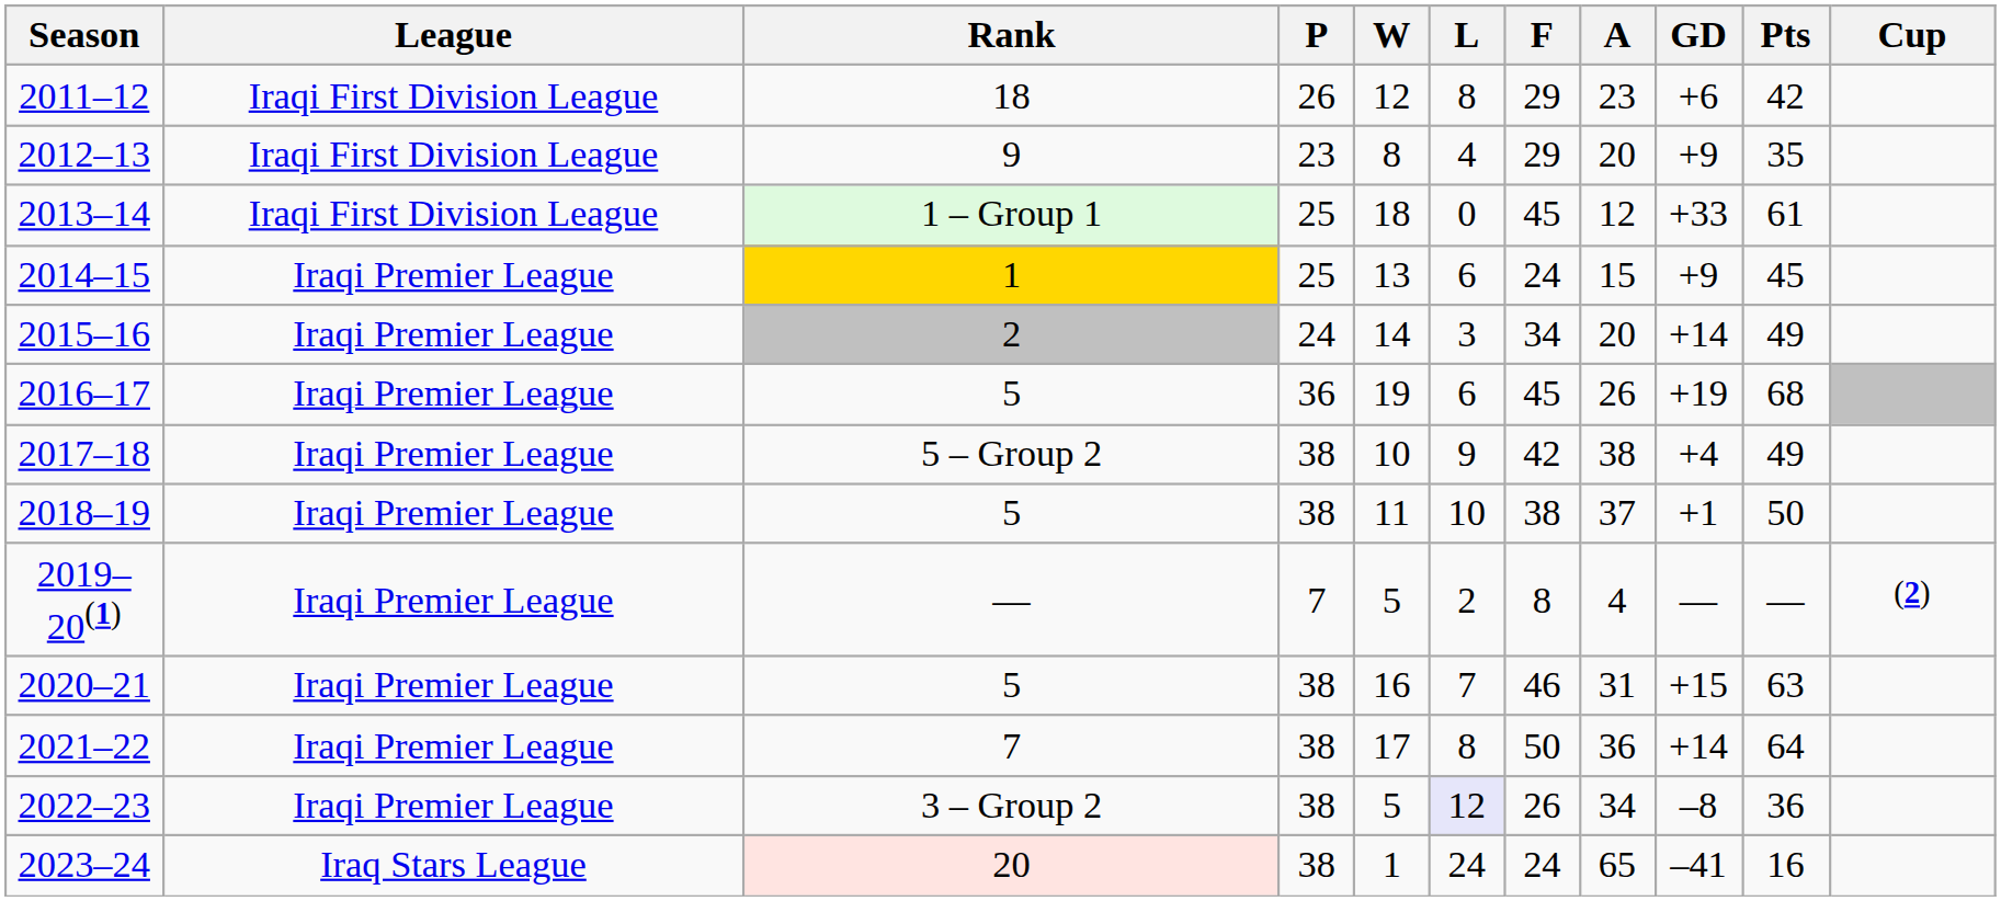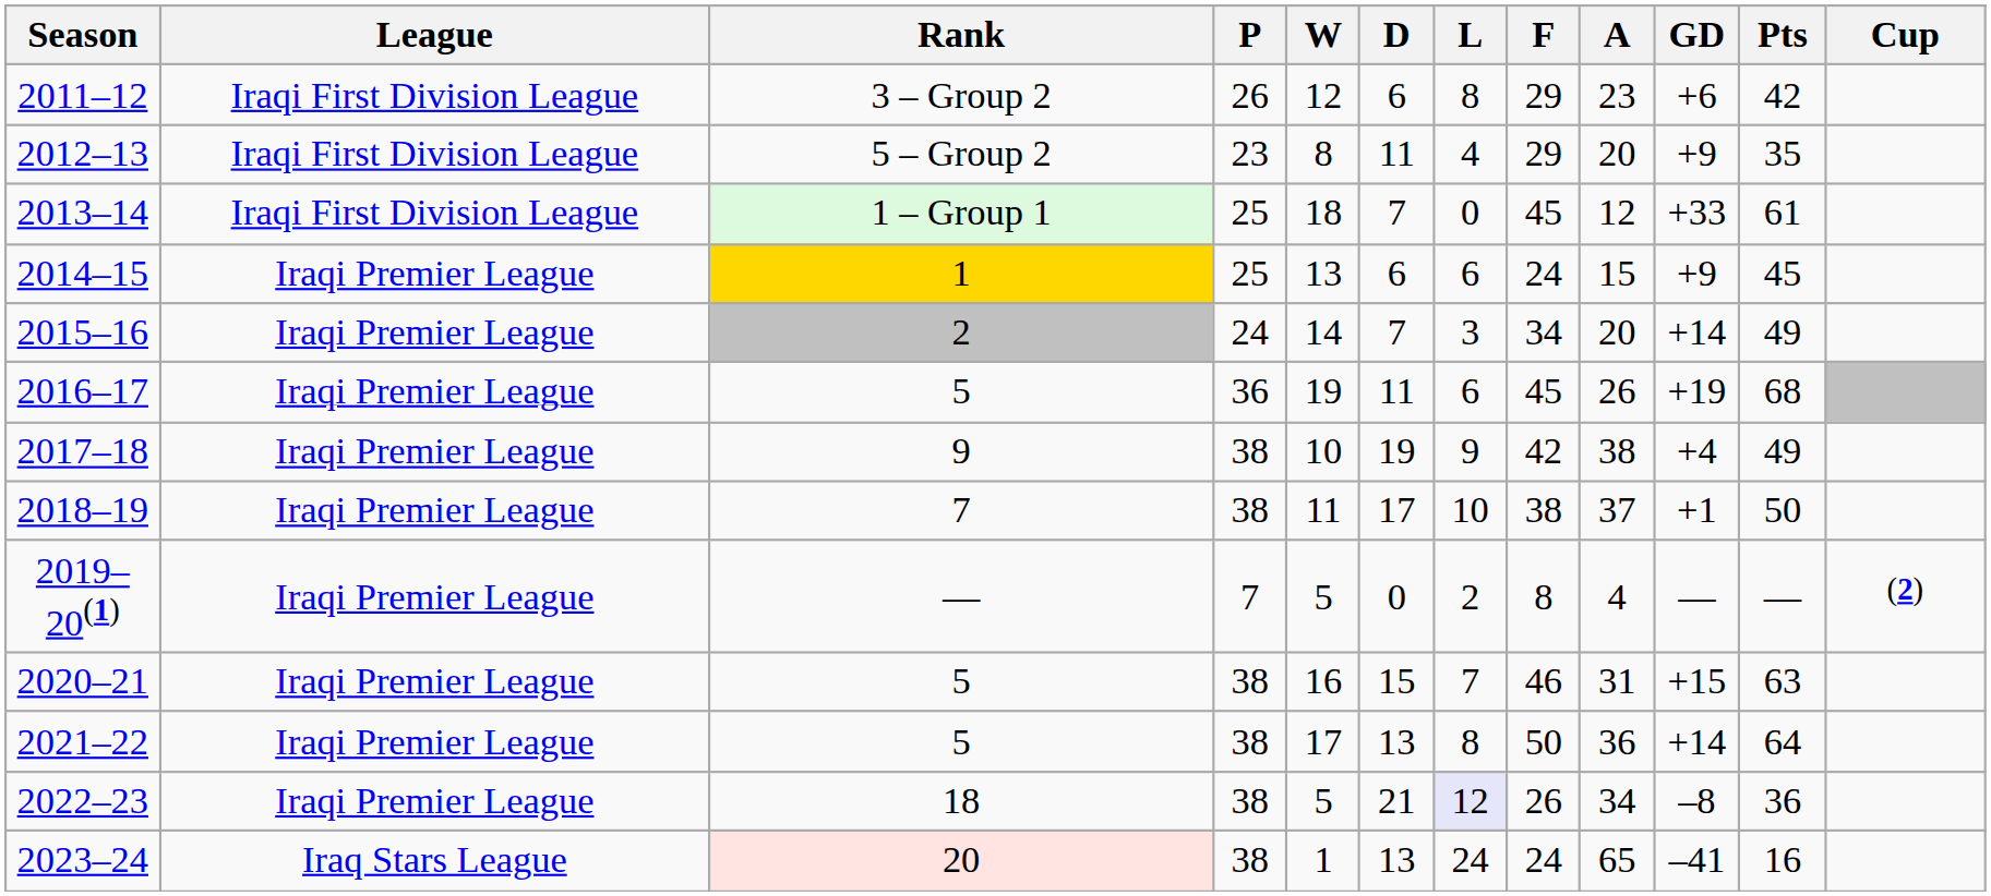+ column: D | 6 | 11 | 7 | 6 | 7 | 11 | 19 | 17 | 0 | 15 | 13 | 21 | 13
2011–12 | Rank: 18 -> 3 – Group 2
2012–13 | Rank: 9 -> 5 – Group 2
2017–18 | Rank: 5 – Group 2 -> 9
2018–19 | Rank: 5 -> 7
2021–22 | Rank: 7 -> 5
2022–23 | Rank: 3 – Group 2 -> 18
